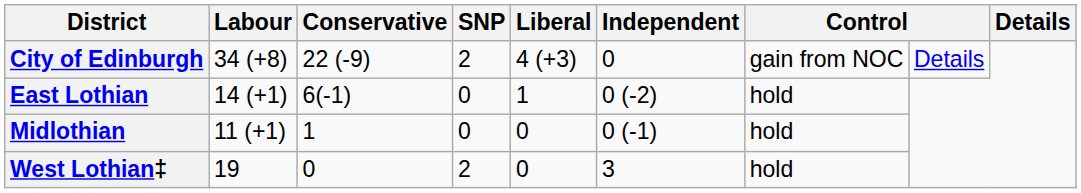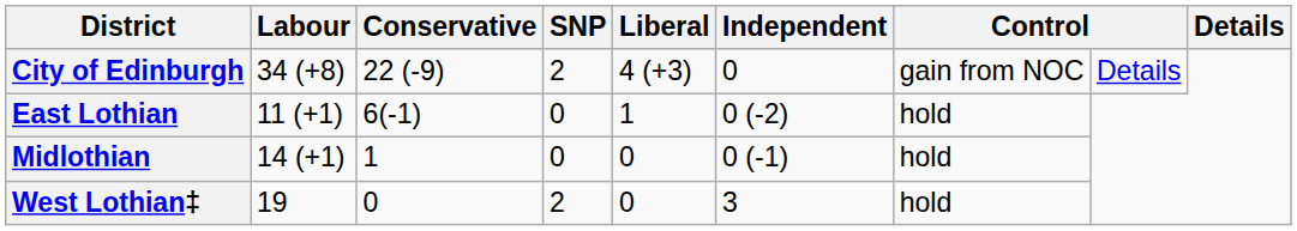East Lothian | Labour: 14 (+1) -> 11 (+1)
Midlothian | Labour: 11 (+1) -> 14 (+1)
